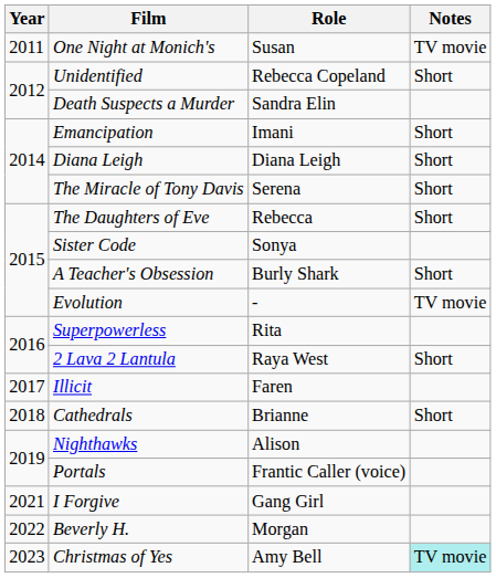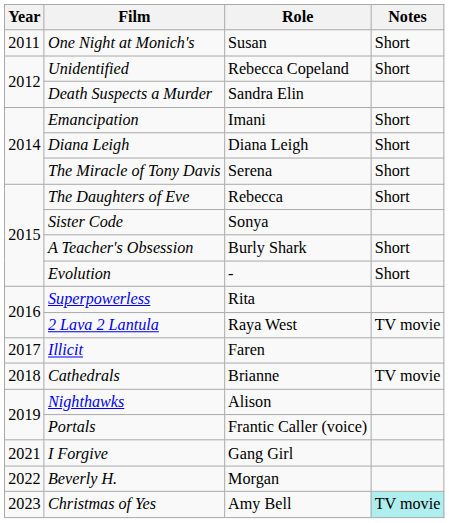One Night at Monich's | Notes: TV movie -> Short
Evolution | Notes: TV movie -> Short
2 Lava 2 Lantula | Notes: Short -> TV movie
Cathedrals | Notes: Short -> TV movie
